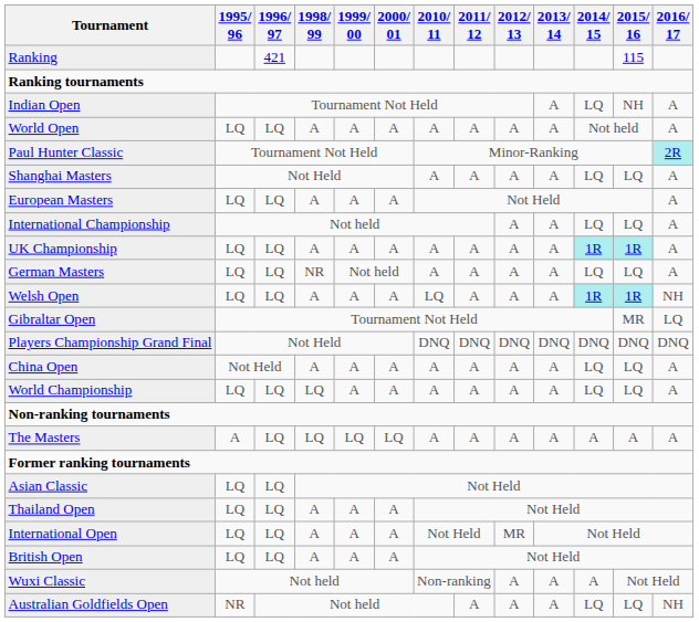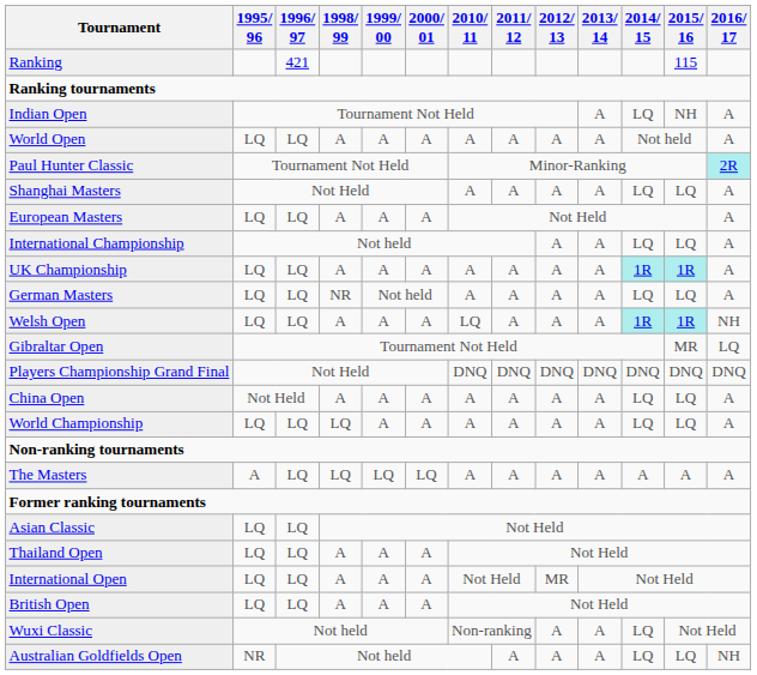Wuxi Classic | 2014/ 15: A -> LQ
